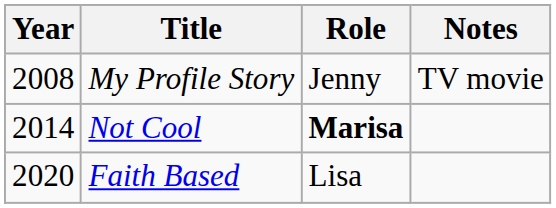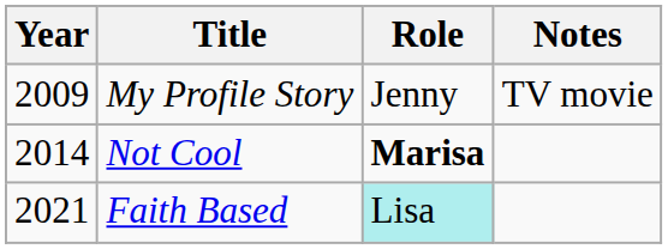My Profile Story | Year: 2008 -> 2009
Faith Based | Year: 2020 -> 2021
Faith Based | Role: no background -> paleturquoise background
